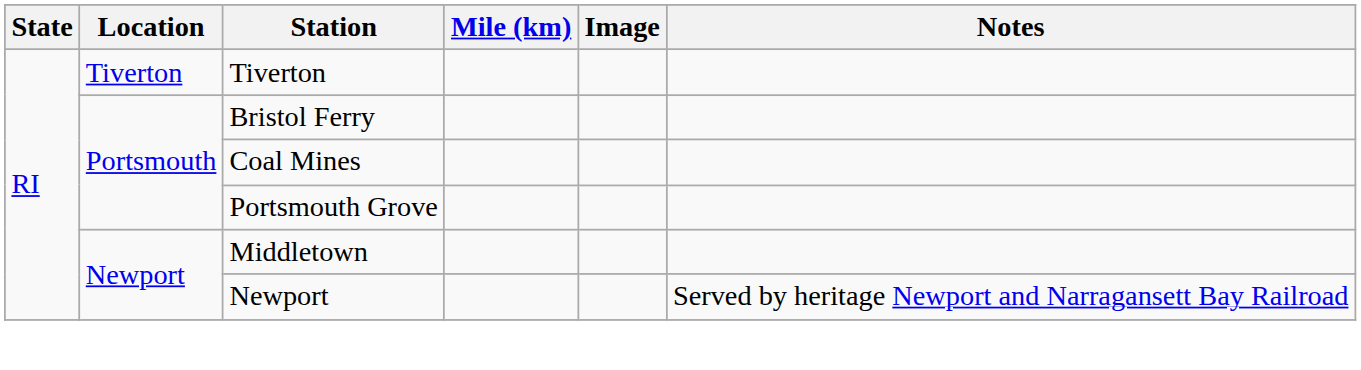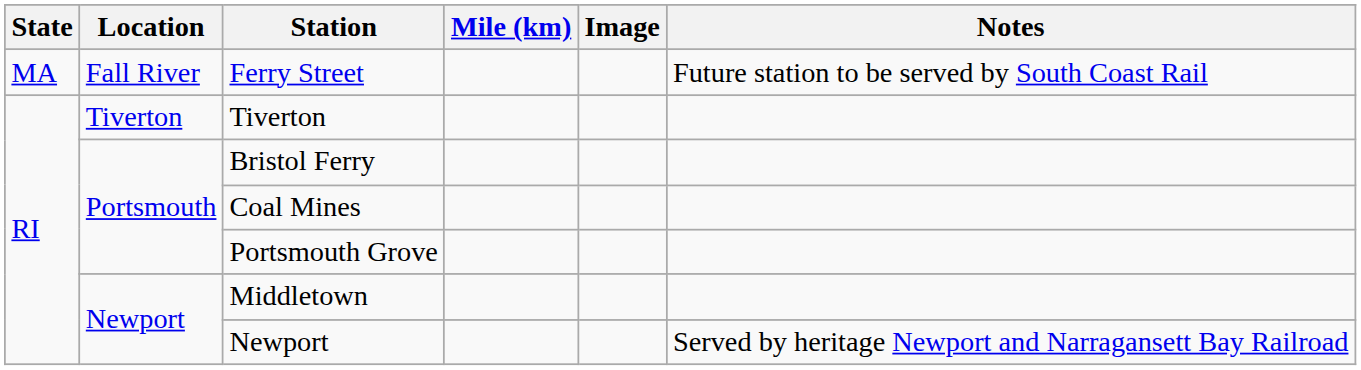+ row: MA | Fall River | Ferry Street | Future station to be served by South Coast Rail
